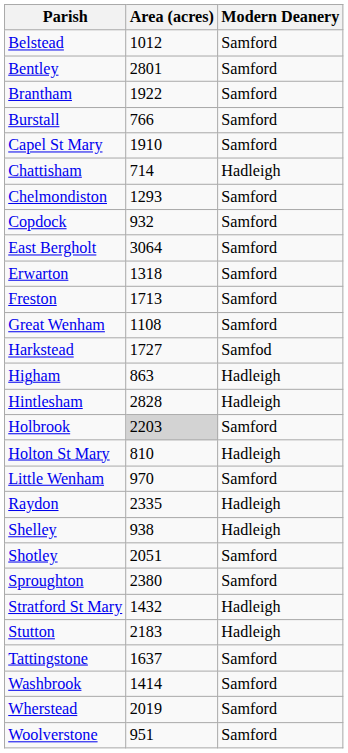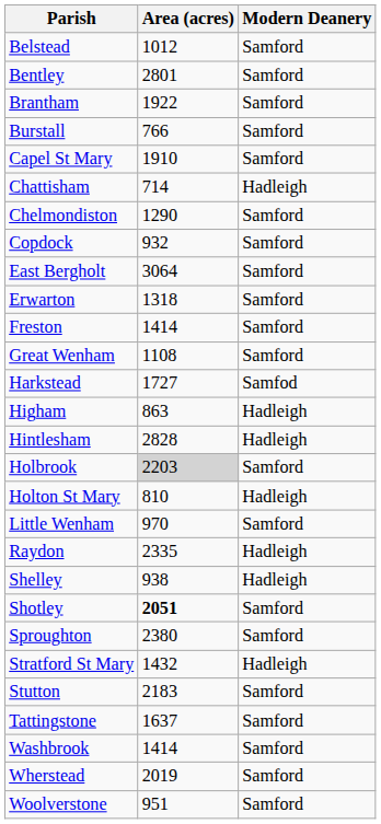Chelmondiston | Area (acres): 1293 -> 1290
Freston | Area (acres): 1713 -> 1414
Shotley | Area (acres): normal -> bold
Stutton | Modern Deanery: Hadleigh -> Samford
